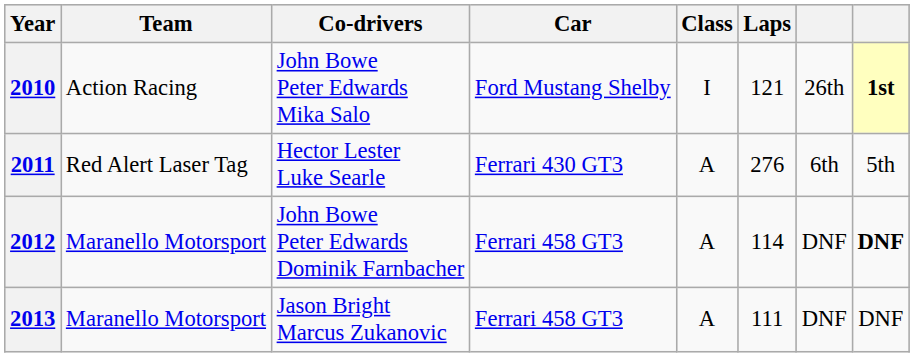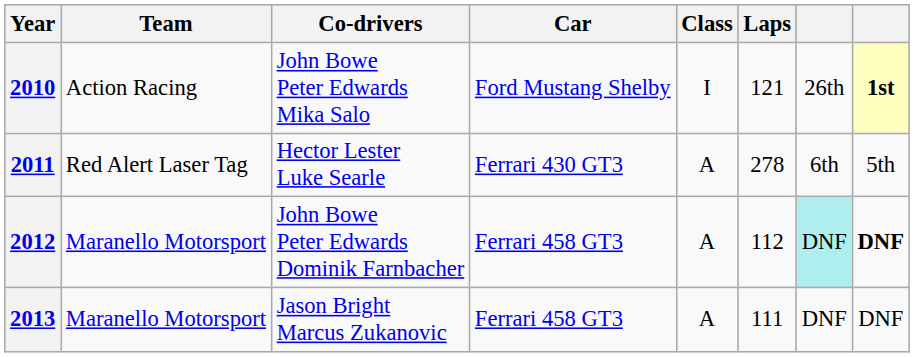2011 | Laps: 276 -> 278
2012 | Laps: 114 -> 112
2012 | column 7: no background -> paleturquoise background
